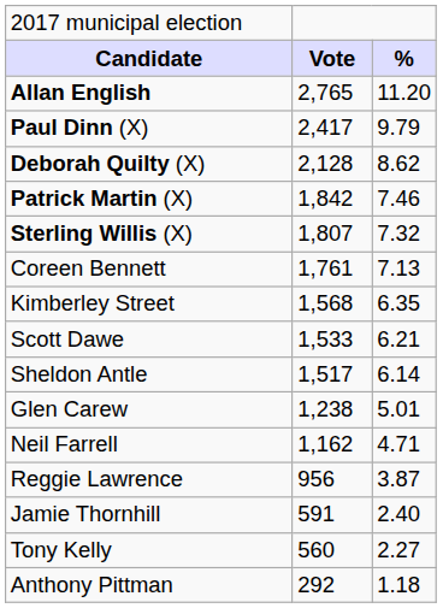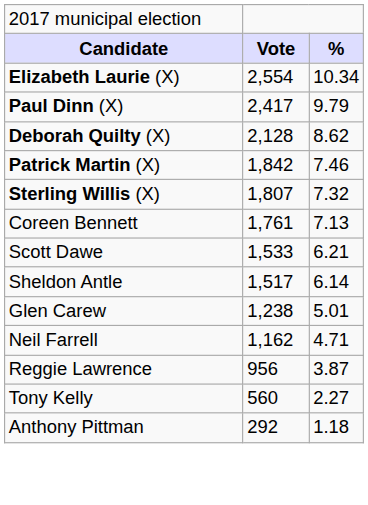- row: Allan English | 2,765 | 11.20
+ row: Elizabeth Laurie (X) | 2,554 | 10.34
- row: Kimberley Street | 1,568 | 6.35
- row: Jamie Thornhill | 591 | 2.40
